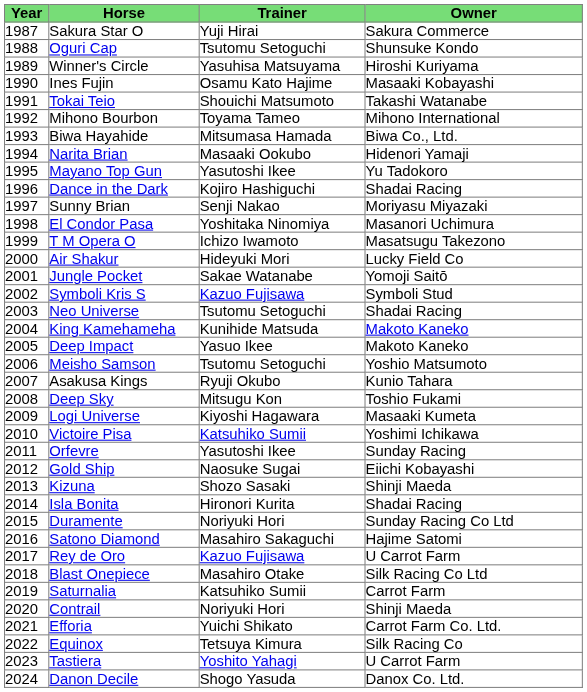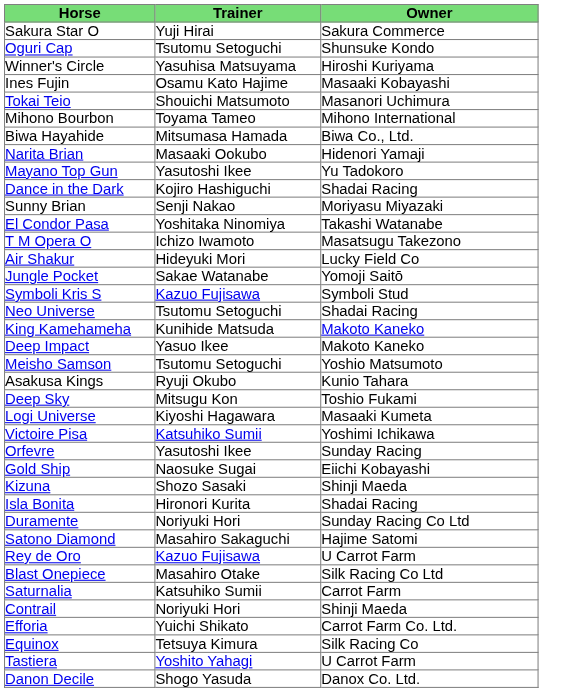- column: Year | 1987 | 1988 | 1989 | 1990 | 1991 | 1992 | 1993 | 1994 | 1995 | 1996 | 1997 | 1998 | 1999 | 2000 | 2001 | 2002 | 2003 | 2004 | 2005 | 2006 | 2007 | 2008 | 2009 | 2010 | 2011 | 2012 | 2013 | 2014 | 2015 | 2016 | 2017 | 2018 | 2019 | 2020 | 2021 | 2022 | 2023 | 2024
Tokai Teio | Owner: Takashi Watanabe -> Masanori Uchimura
El Condor Pasa | Owner: Masanori Uchimura -> Takashi Watanabe
